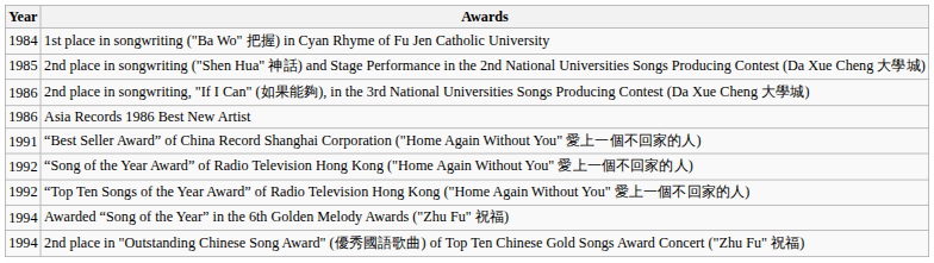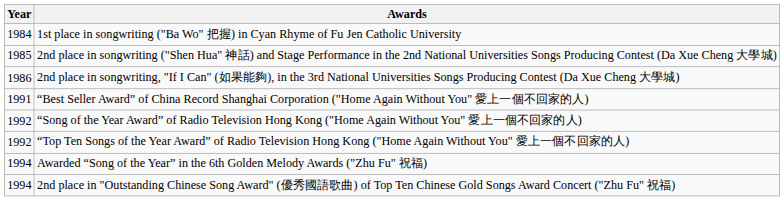- row: 1986 | Asia Records 1986 Best New Artist
